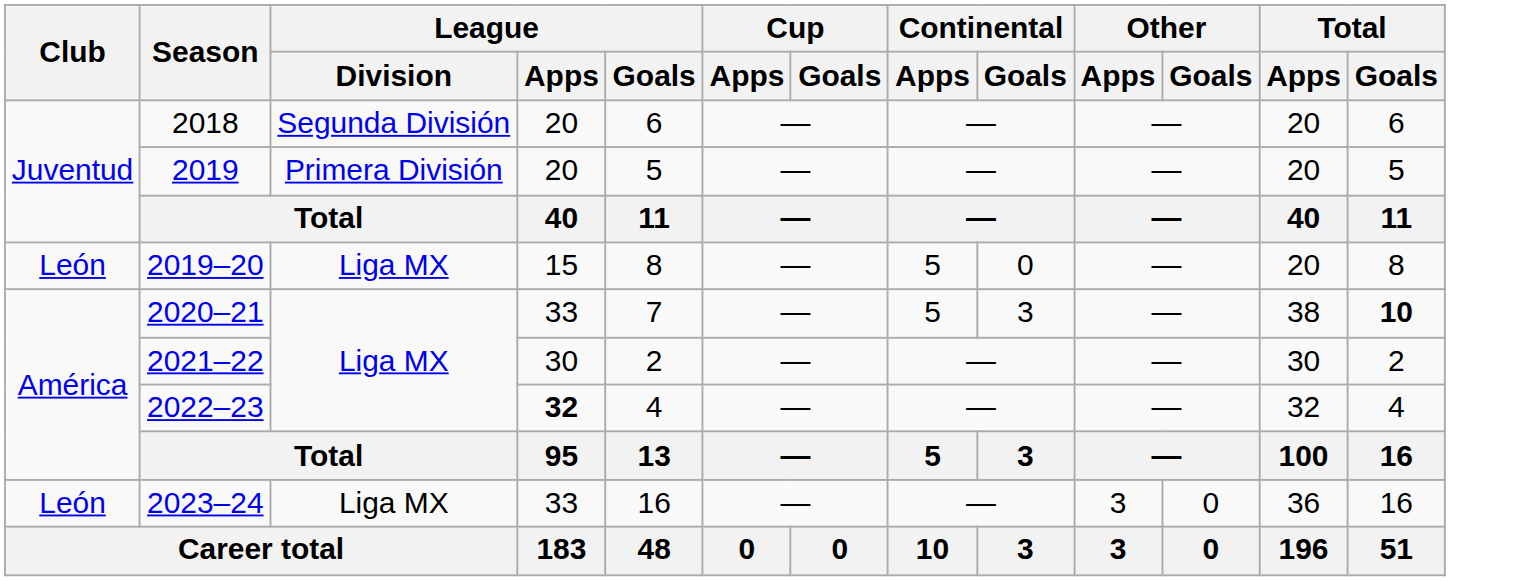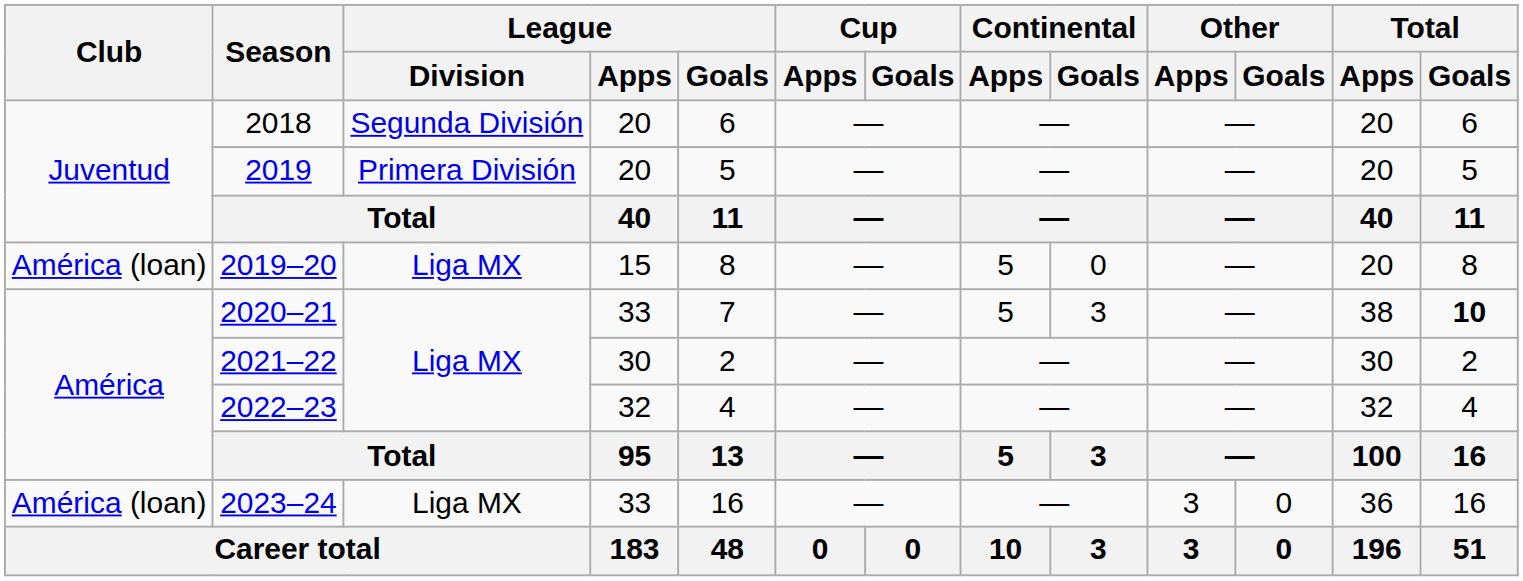2019–20 | Club: León -> América (loan)
2022–23 | League / Apps: bold -> normal
2023–24 | Club: León -> América (loan)
